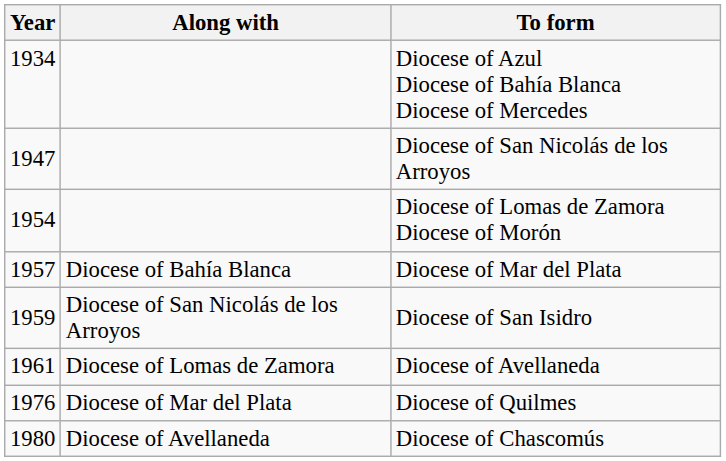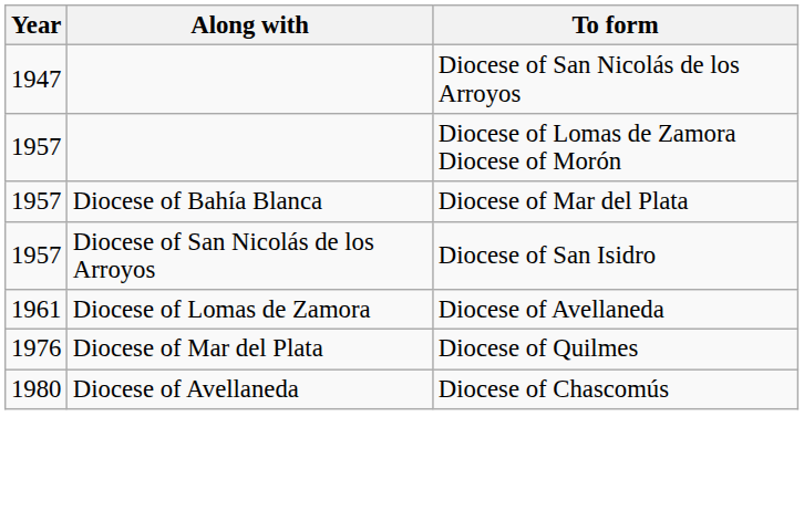- row: 1934 | Diocese of Azul Diocese of Bahía Blanca Diocese of Mercedes
Diocese of Lomas de Zamora Diocese of Morón | Year: 1954 -> 1957
Diocese of San Isidro | Year: 1959 -> 1957
